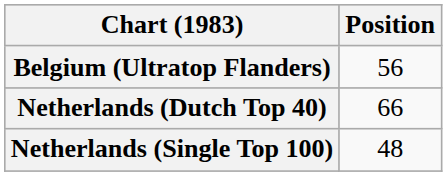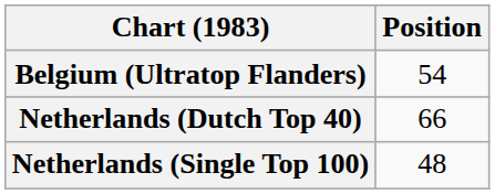Belgium (Ultratop Flanders) | Position: 56 -> 54
